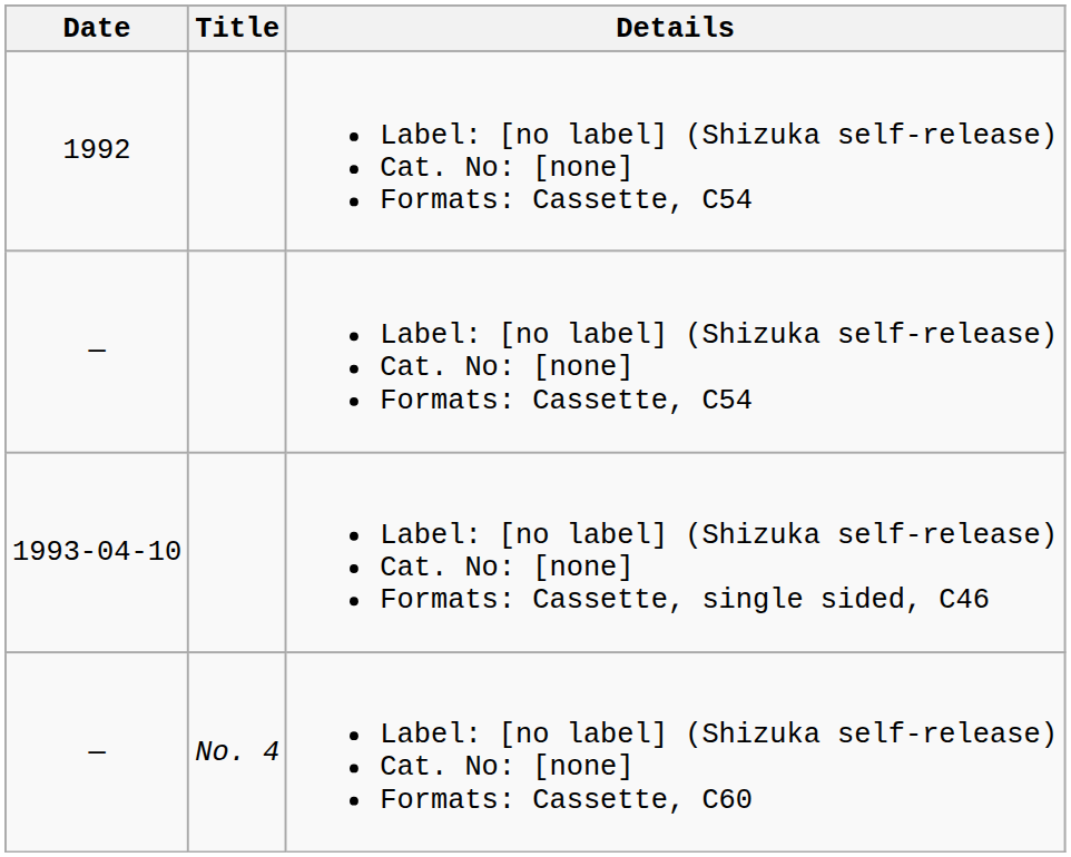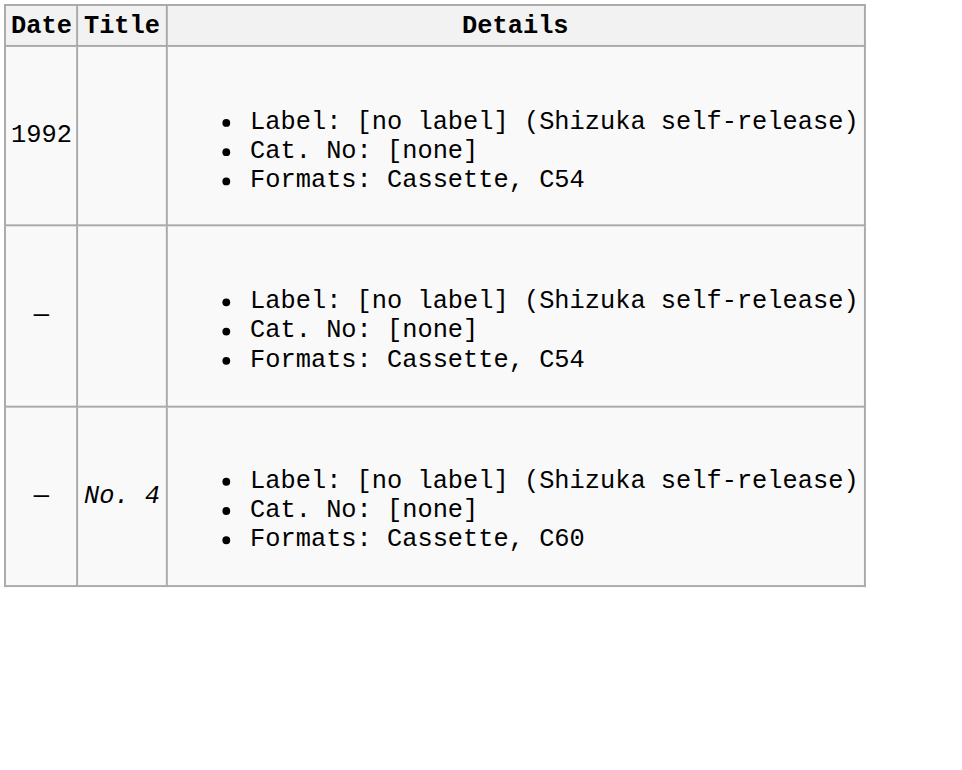- row: 1993-04-10 | Label: [no label] (Shizuka self-release) Cat. No: [none] Formats: Cassette, single sided, C46
